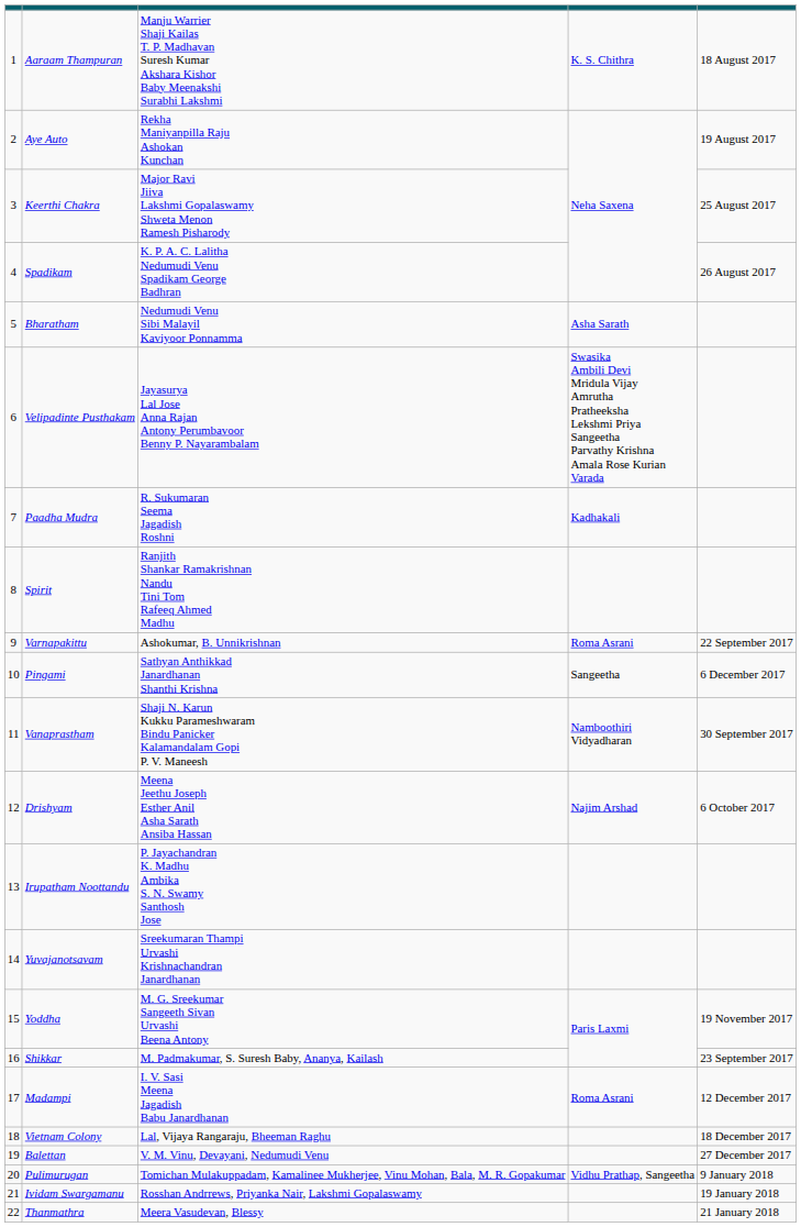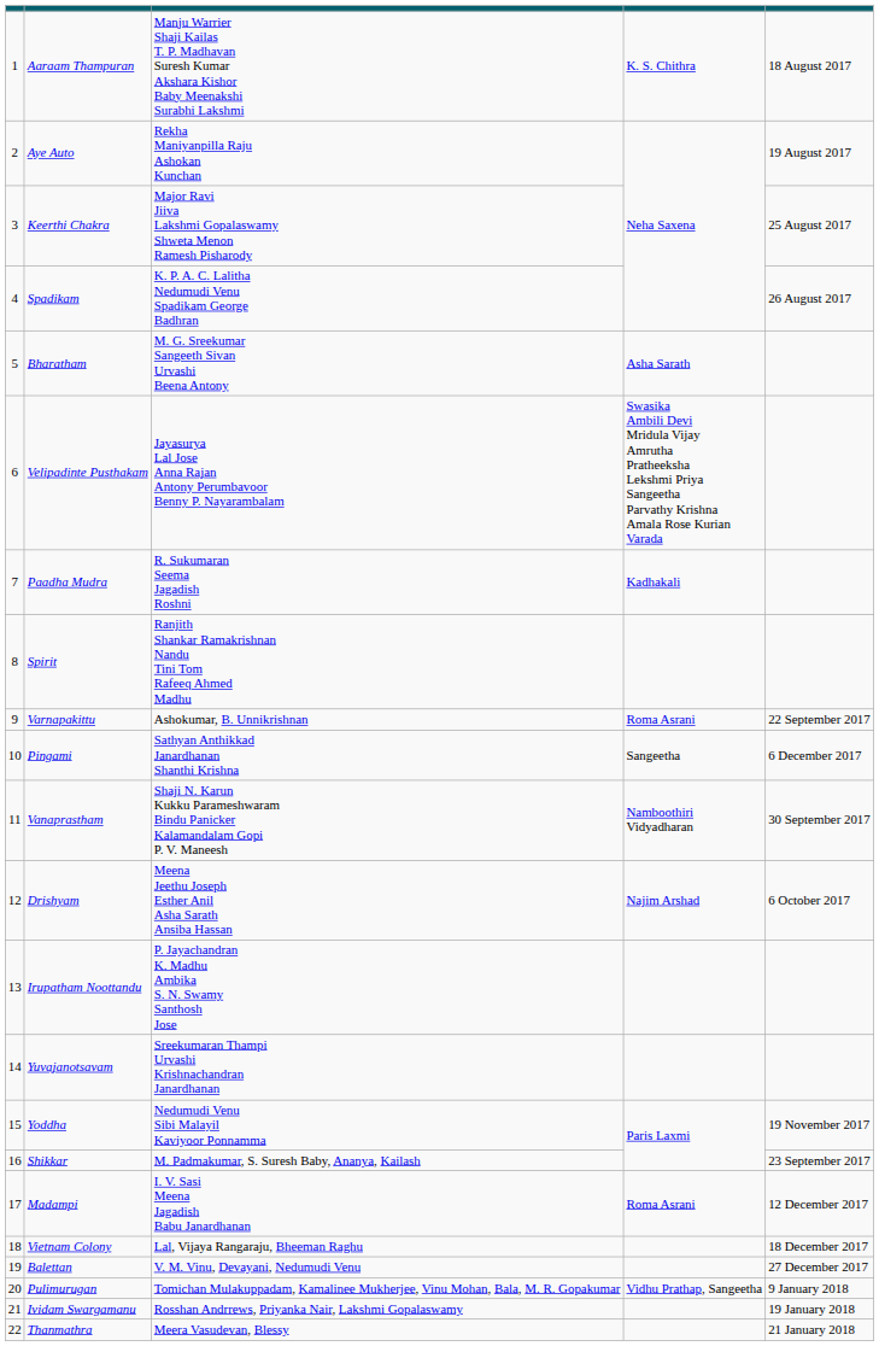Bharatham | column 3: Nedumudi Venu Sibi Malayil Kaviyoor Ponnamma -> M. G. Sreekumar Sangeeth Sivan Urvashi Beena Antony
Yoddha | column 3: M. G. Sreekumar Sangeeth Sivan Urvashi Beena Antony -> Nedumudi Venu Sibi Malayil Kaviyoor Ponnamma
